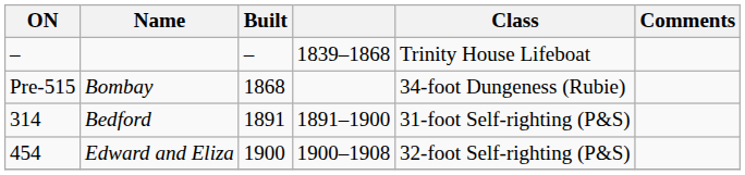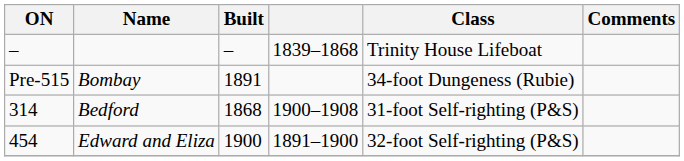Bombay | Built: 1868 -> 1891
Bedford | Built: 1891 -> 1868
Bedford | column 4: 1891–1900 -> 1900–1908
Edward and Eliza | column 4: 1900–1908 -> 1891–1900
